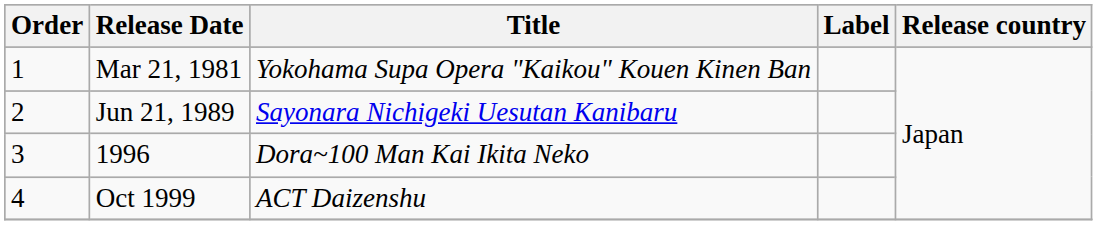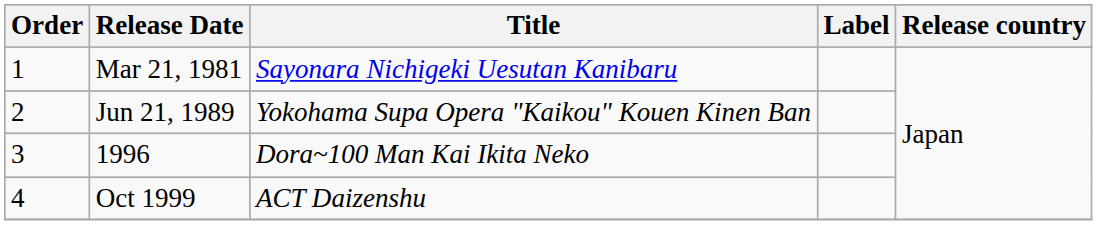Mar 21, 1981 | Title: Yokohama Supa Opera "Kaikou" Kouen Kinen Ban -> Sayonara Nichigeki Uesutan Kanibaru
Jun 21, 1989 | Title: Sayonara Nichigeki Uesutan Kanibaru -> Yokohama Supa Opera "Kaikou" Kouen Kinen Ban
